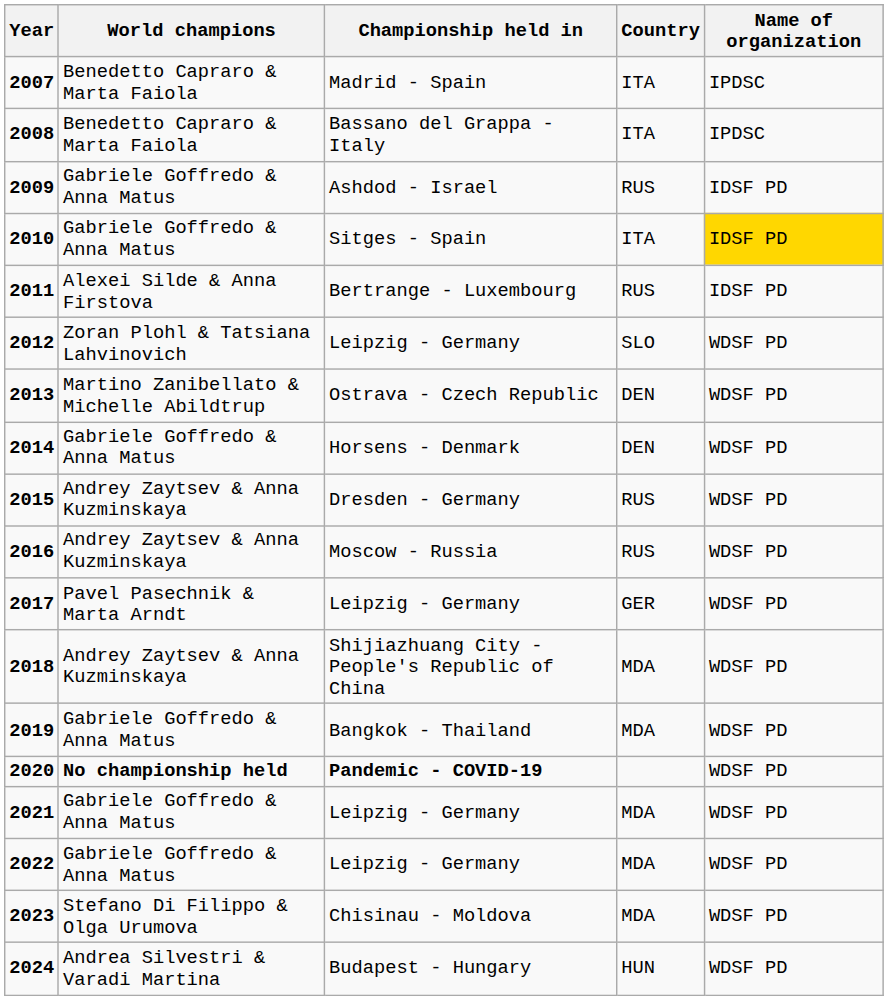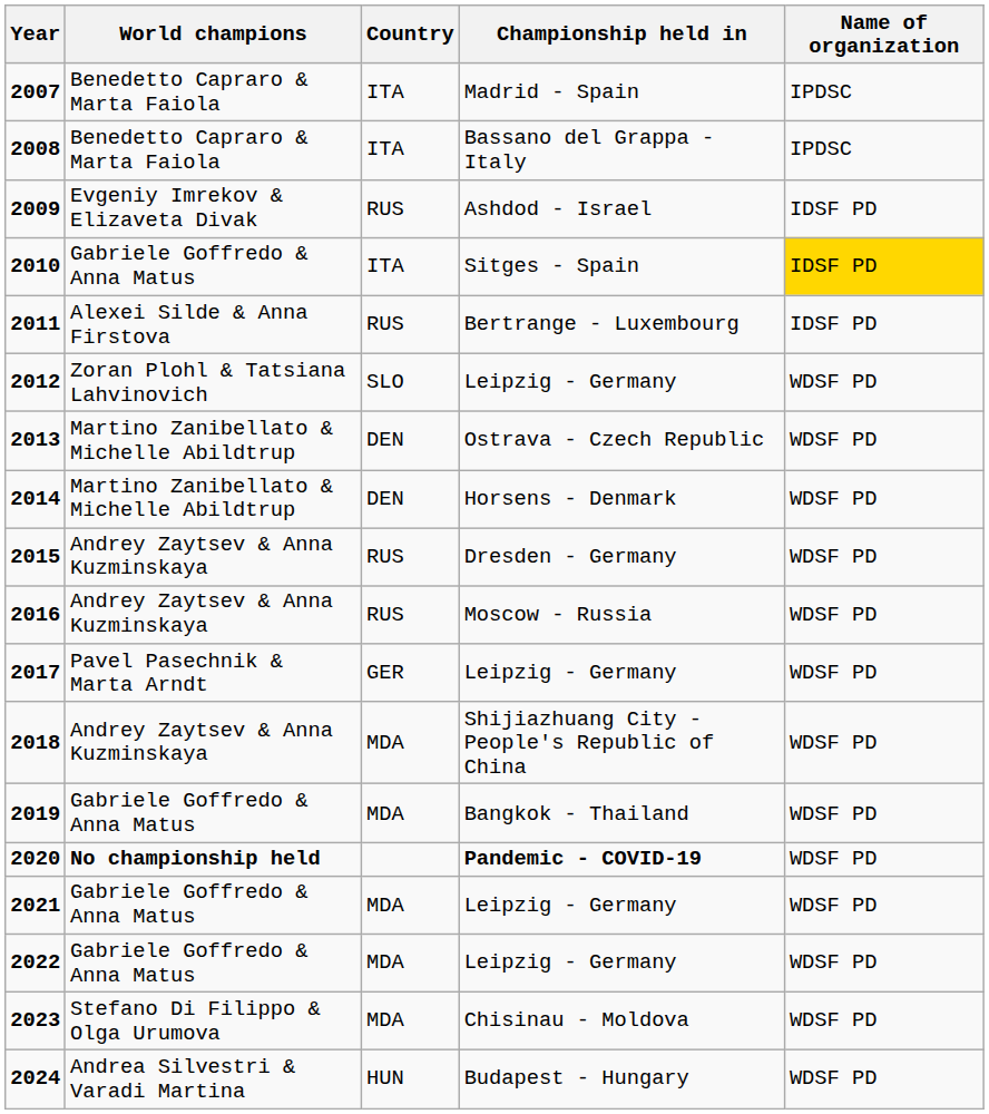columns swapped: Country <-> Championship held in
2009 | World champions: Gabriele Goffredo & Anna Matus -> Evgeniy Imrekov & Elizaveta Divak
2014 | World champions: Gabriele Goffredo & Anna Matus -> Martino Zanibellato & Michelle Abildtrup
